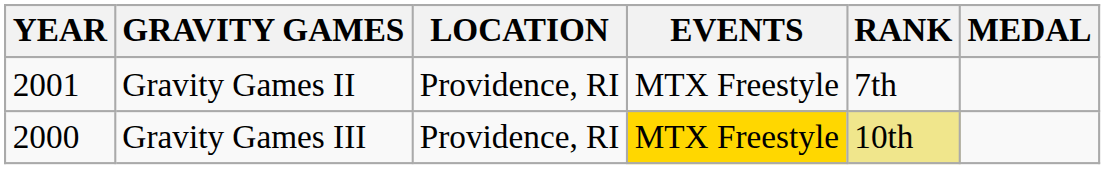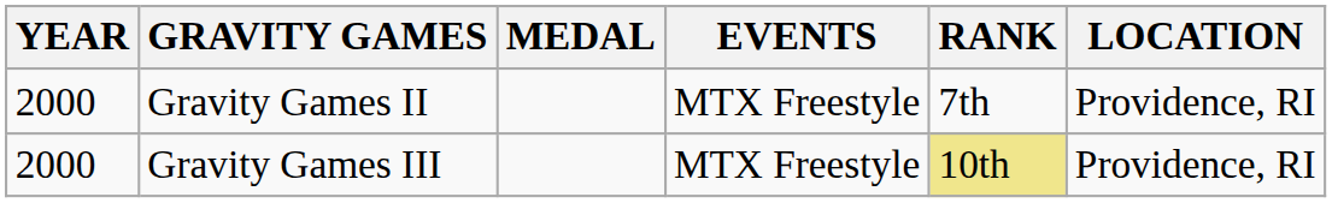columns swapped: LOCATION <-> MEDAL
Gravity Games II | YEAR: 2001 -> 2000
Gravity Games III | EVENTS: gold background -> no background
